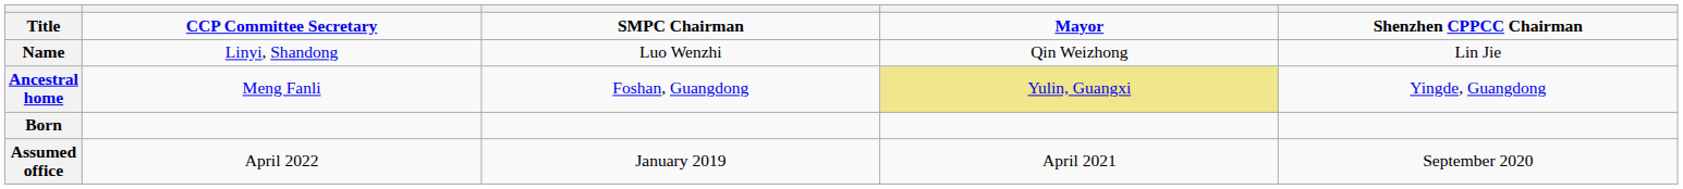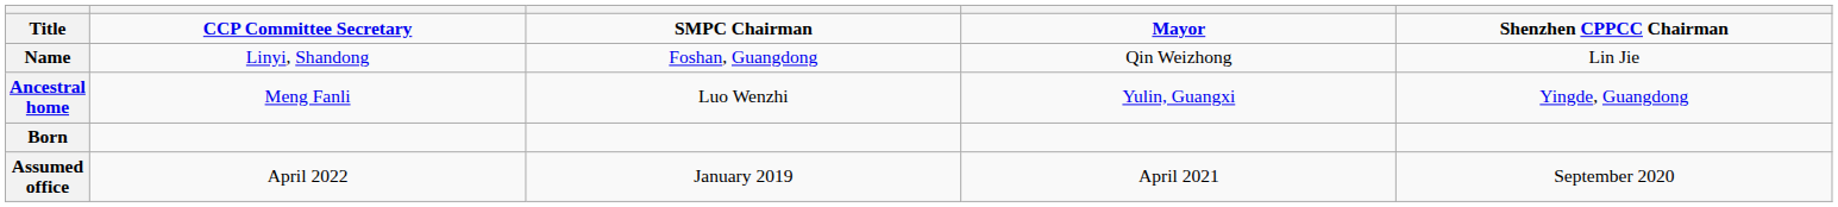Name | column 3: Luo Wenzhi -> Foshan, Guangdong
Ancestral home | column 3: Foshan, Guangdong -> Luo Wenzhi
Ancestral home | column 4: khaki background -> no background
